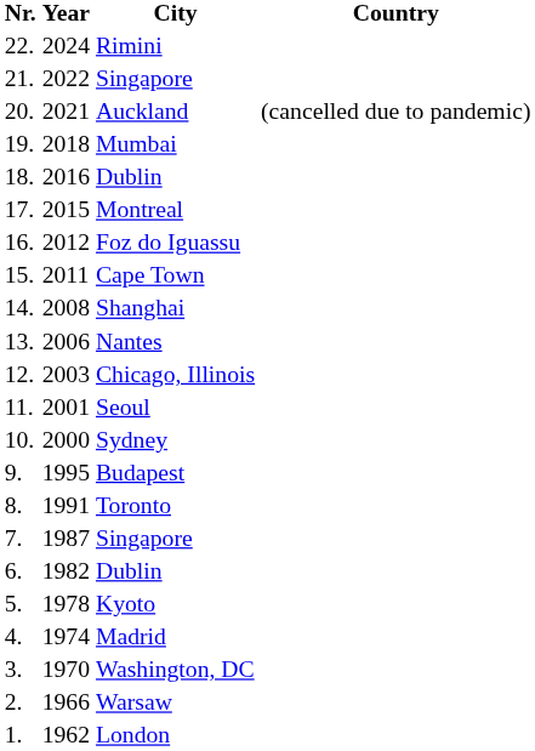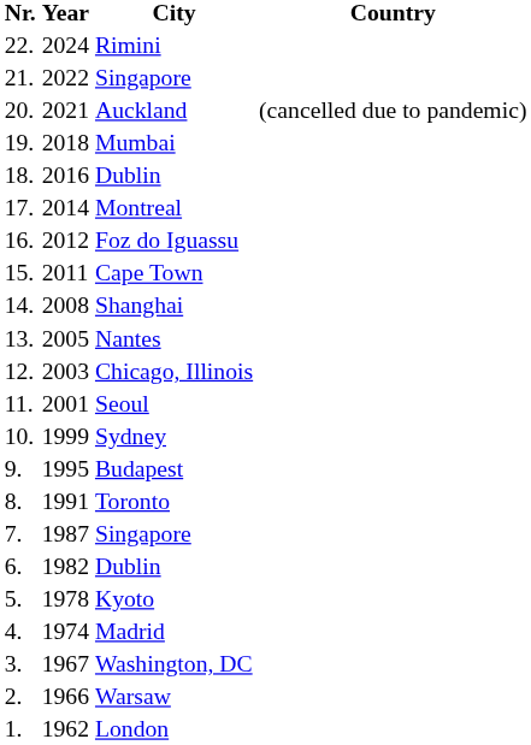Montreal | Year: 2015 -> 2014
Nantes | Year: 2006 -> 2005
Sydney | Year: 2000 -> 1999
Washington, DC | Year: 1970 -> 1967
